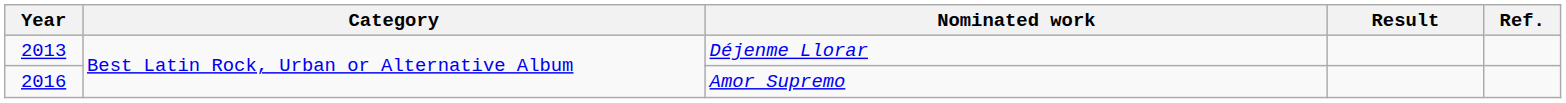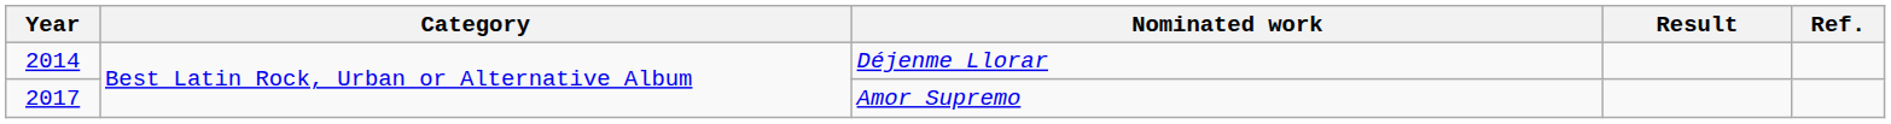Déjenme Llorar | Year: 2013 -> 2014
Amor Supremo | Year: 2016 -> 2017
